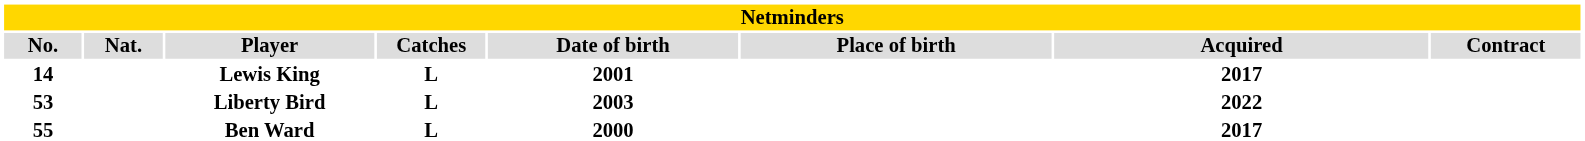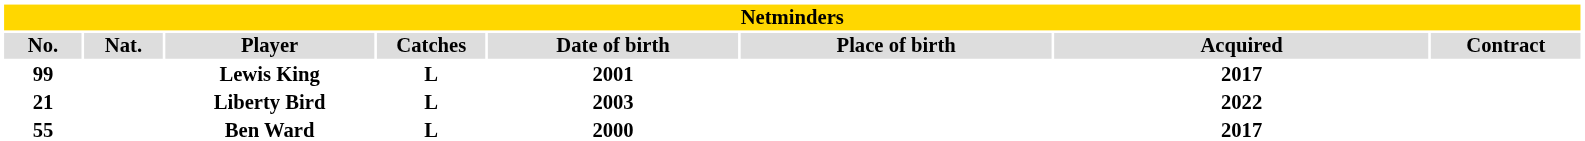Lewis King | No.: 14 -> 99
Liberty Bird | No.: 53 -> 21
